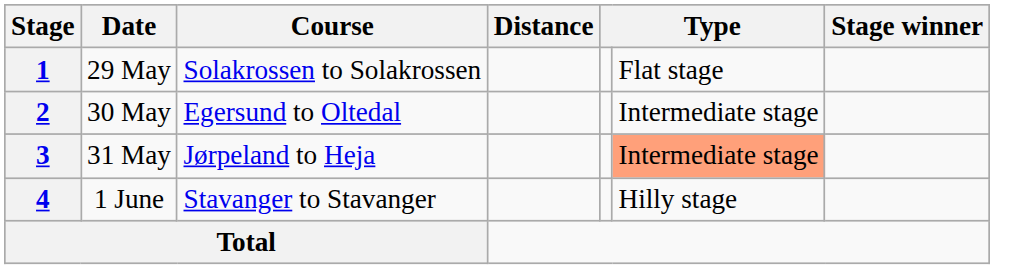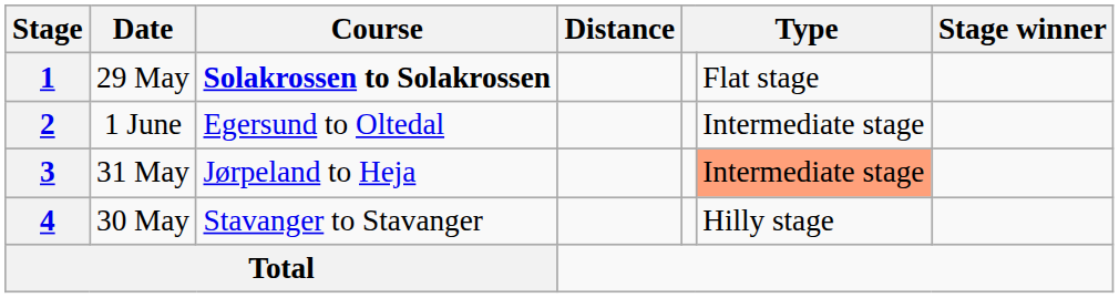1 | Course: normal -> bold
2 | Date: 30 May -> 1 June
4 | Date: 1 June -> 30 May
